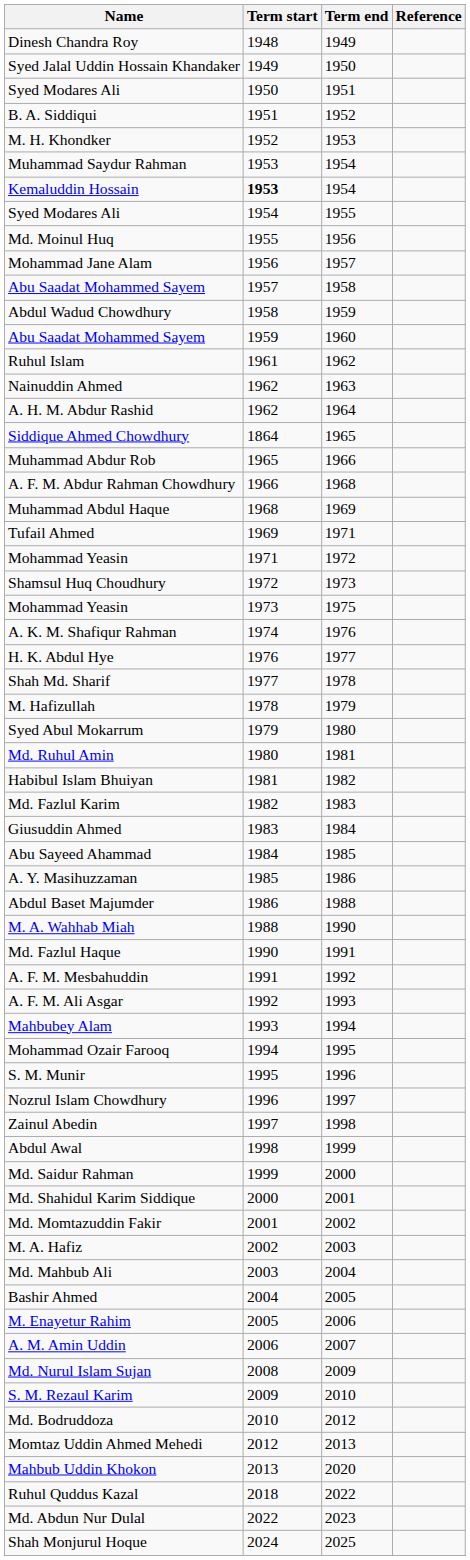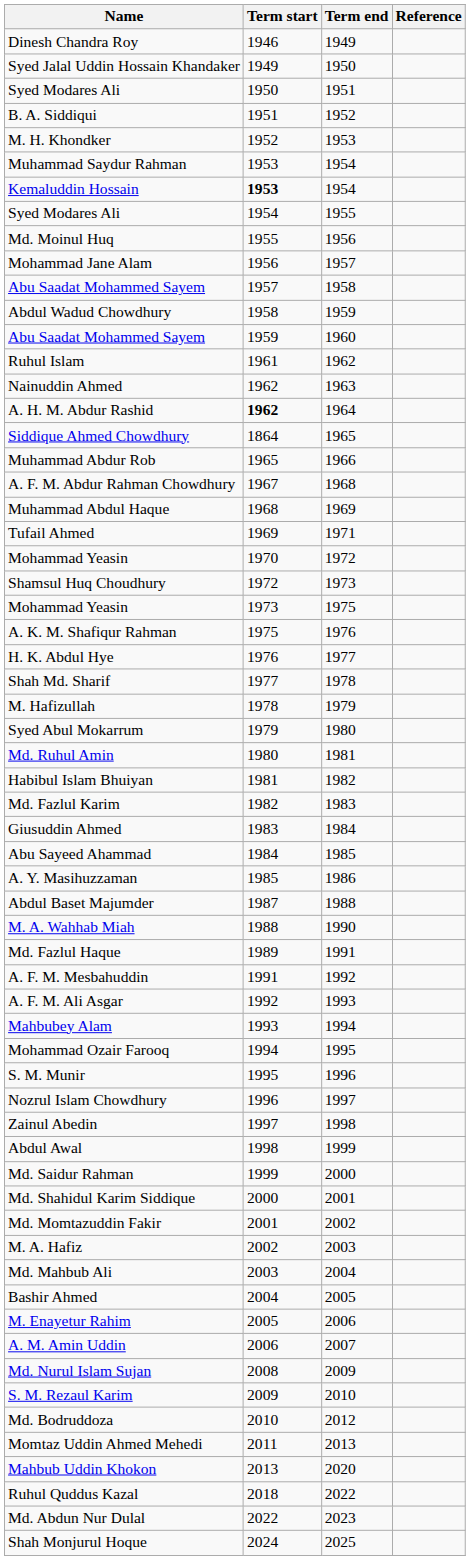Dinesh Chandra Roy | Term start: 1948 -> 1946
A. H. M. Abdur Rashid | Term start: normal -> bold
A. F. M. Abdur Rahman Chowdhury | Term start: 1966 -> 1967
Mohammad Yeasin / 1972 | Term start: 1971 -> 1970
A. K. M. Shafiqur Rahman | Term start: 1974 -> 1975
Abdul Baset Majumder | Term start: 1986 -> 1987
Md. Fazlul Haque | Term start: 1990 -> 1989
Momtaz Uddin Ahmed Mehedi | Term start: 2012 -> 2011
